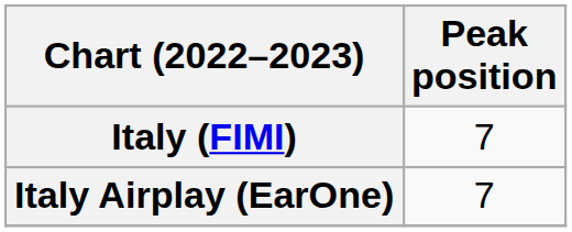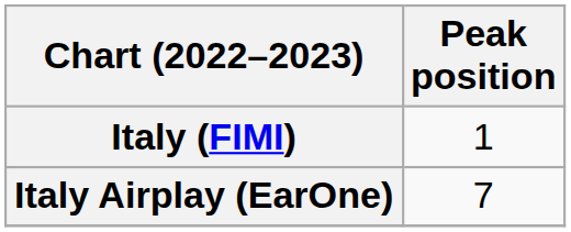Italy (FIMI) | Peak position: 7 -> 1
